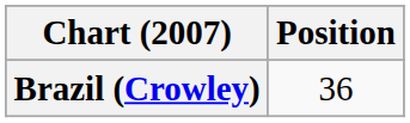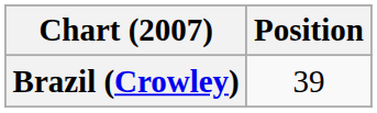Brazil (Crowley) | Position: 36 -> 39
